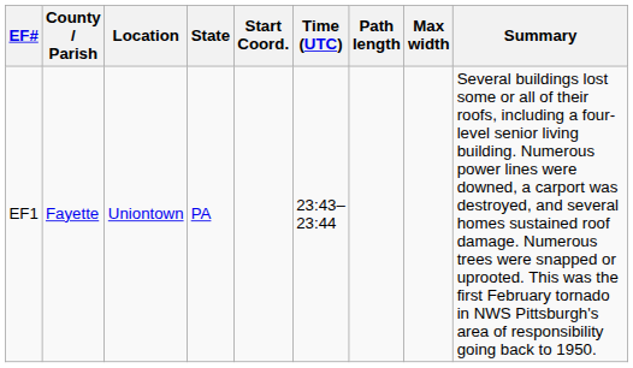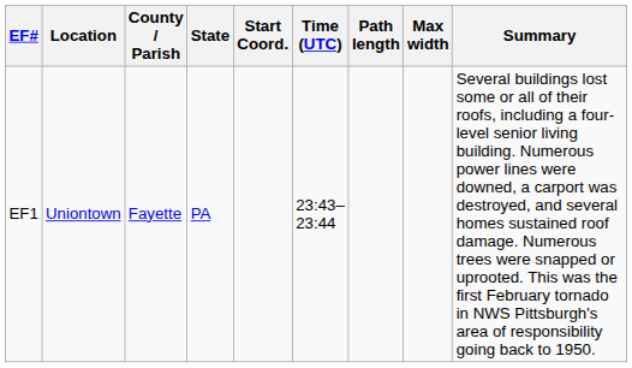columns swapped: Location <-> County / Parish
